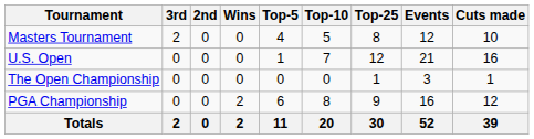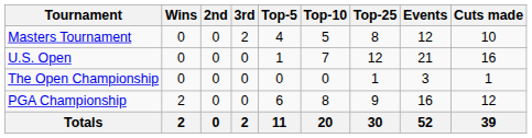columns swapped: Wins <-> 3rd
